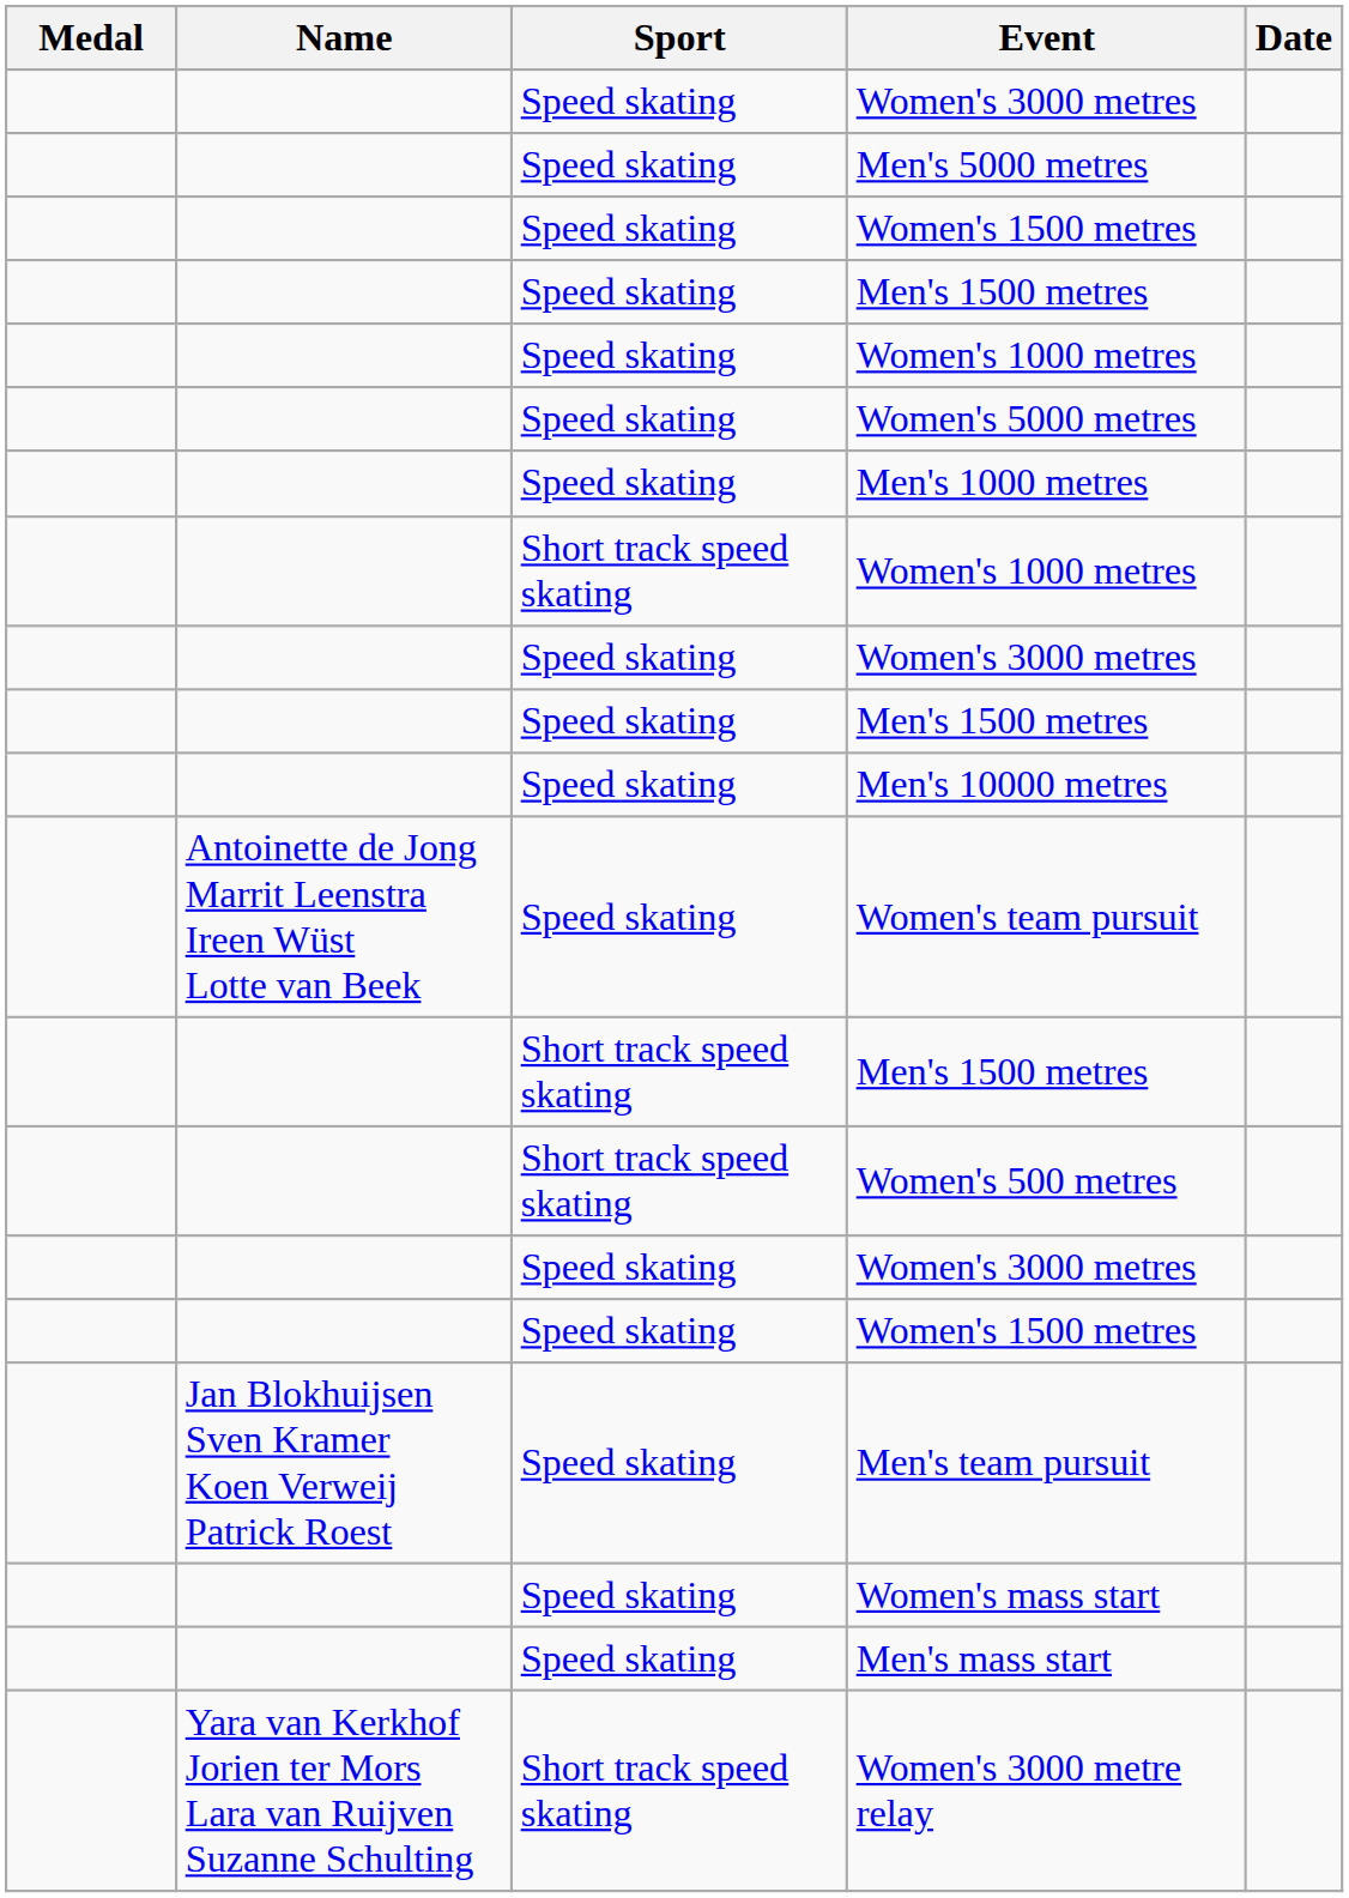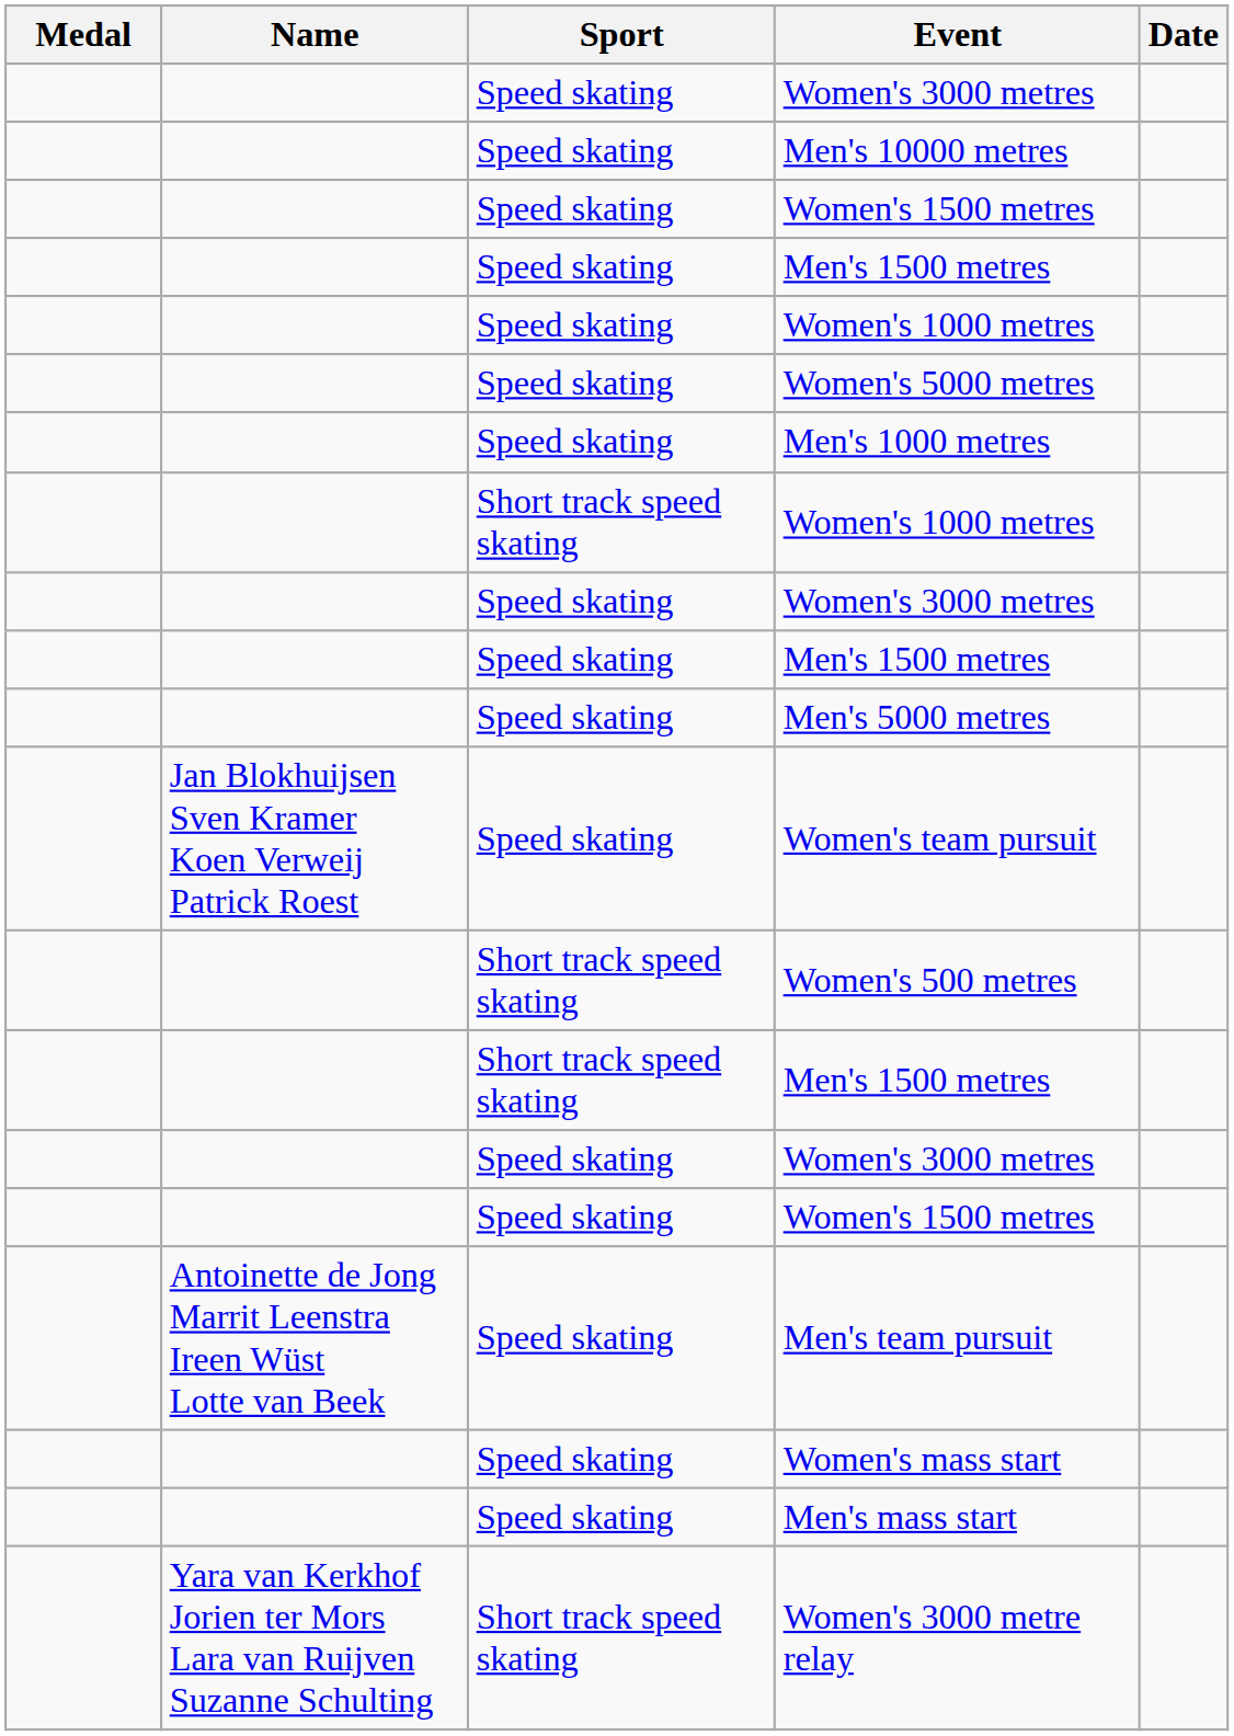rows swapped: Men's 5000 metres <-> Men's 10000 metres
Women's team pursuit | Name: Antoinette de Jong Marrit Leenstra Ireen Wüst Lotte van Beek -> Jan Blokhuijsen Sven Kramer Koen Verweij Patrick Roest
rows swapped: Short track speed skating / Men's 1500 metres <-> Women's 500 metres
Men's team pursuit | Name: Jan Blokhuijsen Sven Kramer Koen Verweij Patrick Roest -> Antoinette de Jong Marrit Leenstra Ireen Wüst Lotte van Beek
